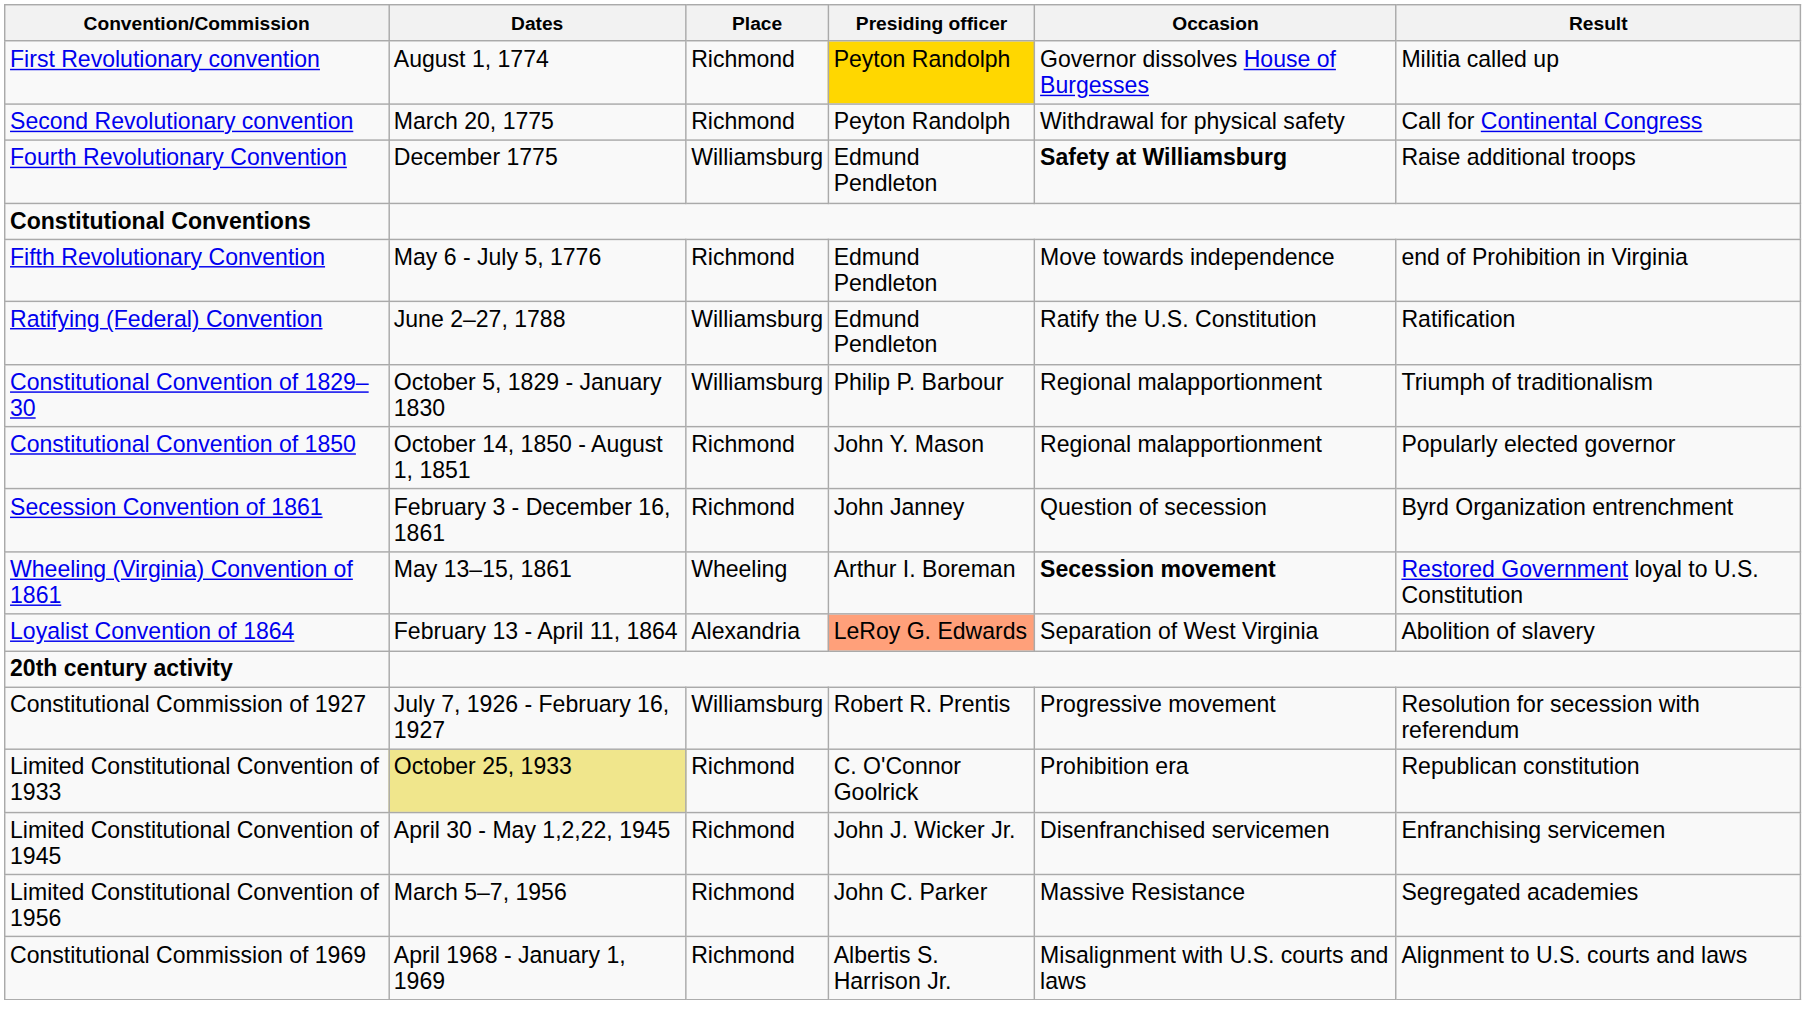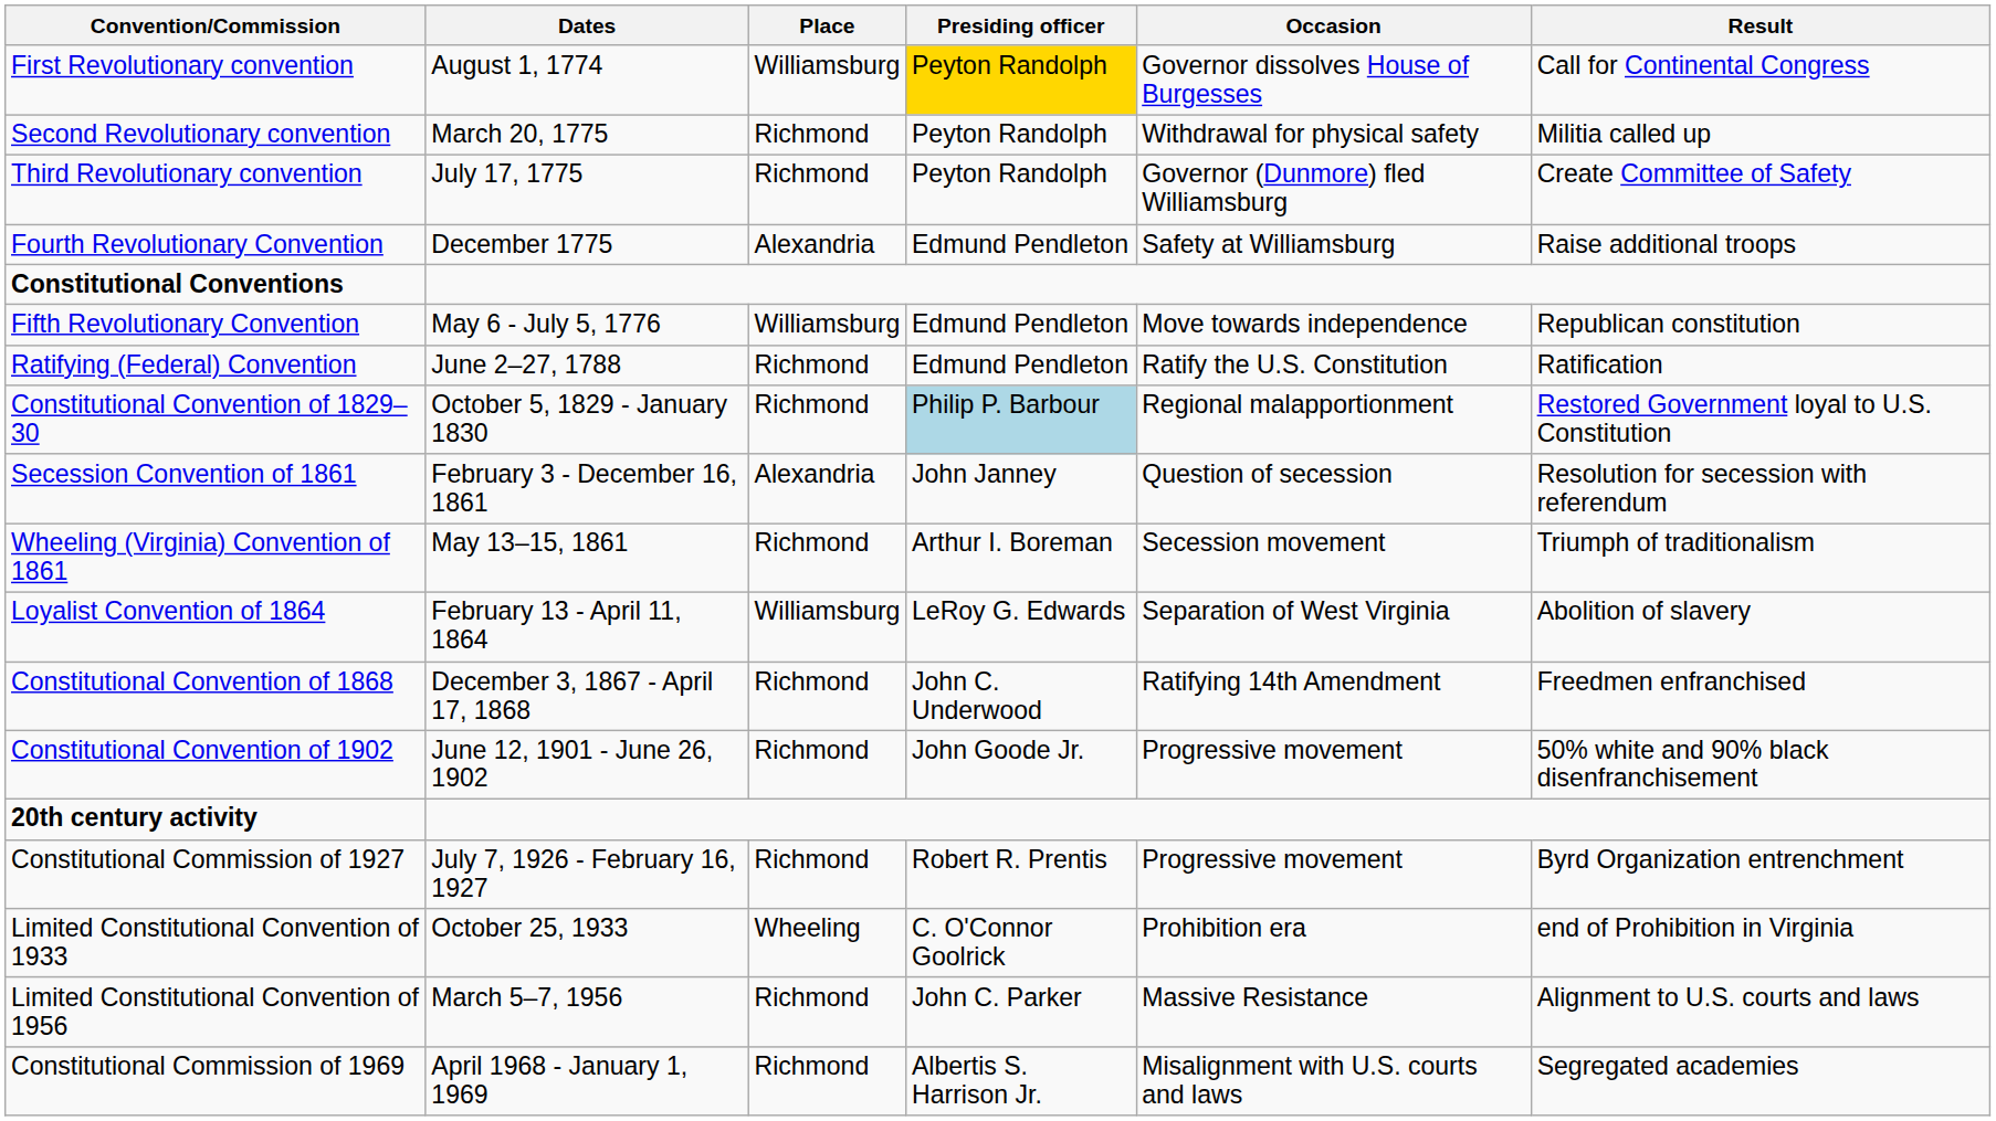First Revolutionary convention | Place: Richmond -> Williamsburg
First Revolutionary convention | Result: Militia called up -> Call for Continental Congress
Second Revolutionary convention | Result: Call for Continental Congress -> Militia called up
+ row: Third Revolutionary convention | July 17, 1775 | Richmond | Peyton Randolph | Governor (Dunmore) fled Williamsburg | Create Committee of Safety
Fourth Revolutionary Convention | Place: Williamsburg -> Alexandria
Fourth Revolutionary Convention | Occasion: bold -> normal
Fifth Revolutionary Convention | Place: Richmond -> Williamsburg
Fifth Revolutionary Convention | Result: end of Prohibition in Virginia -> Republican constitution
Ratifying (Federal) Convention | Place: Williamsburg -> Richmond
Constitutional Convention of 1829–30 | Place: Williamsburg -> Richmond
Constitutional Convention of 1829–30 | Presiding officer: no background -> lightblue background
Constitutional Convention of 1829–30 | Result: Triumph of traditionalism -> Restored Government loyal to U.S. Constitution
- row: Constitutional Convention of 1850 | October 14, 1850 - August 1, 1851 | Richmond | John Y. Mason | Regional malapportionment | Popularly elected governor
Secession Convention of 1861 | Place: Richmond -> Alexandria
Secession Convention of 1861 | Result: Byrd Organization entrenchment -> Resolution for secession with referendum
Wheeling (Virginia) Convention of 1861 | Place: Wheeling -> Richmond
Wheeling (Virginia) Convention of 1861 | Occasion: bold -> normal
Wheeling (Virginia) Convention of 1861 | Result: Restored Government loyal to U.S. Constitution -> Triumph of traditionalism
Loyalist Convention of 1864 | Place: Alexandria -> Williamsburg
Loyalist Convention of 1864 | Presiding officer: lightsalmon background -> no background
+ row: Constitutional Convention of 1868 | December 3, 1867 - April 17, 1868 | Richmond | John C. Underwood | Ratifying 14th Amendment | Freedmen enfranchised
+ row: Constitutional Convention of 1902 | June 12, 1901 - June 26, 1902 | Richmond | John Goode Jr. | Progressive movement | 50% white and 90% black disenfranchisement
Constitutional Commission of 1927 | Place: Williamsburg -> Richmond
Constitutional Commission of 1927 | Result: Resolution for secession with referendum -> Byrd Organization entrenchment
Limited Constitutional Convention of 1933 | Dates: khaki background -> no background
Limited Constitutional Convention of 1933 | Place: Richmond -> Wheeling
Limited Constitutional Convention of 1933 | Result: Republican constitution -> end of Prohibition in Virginia
- row: Limited Constitutional Convention of 1945 | April 30 - May 1,2,22, 1945 | Richmond | John J. Wicker Jr. | Disenfranchised servicemen | Enfranchising servicemen
Limited Constitutional Convention of 1956 | Result: Segregated academies -> Alignment to U.S. courts and laws
Constitutional Commission of 1969 | Result: Alignment to U.S. courts and laws -> Segregated academies
